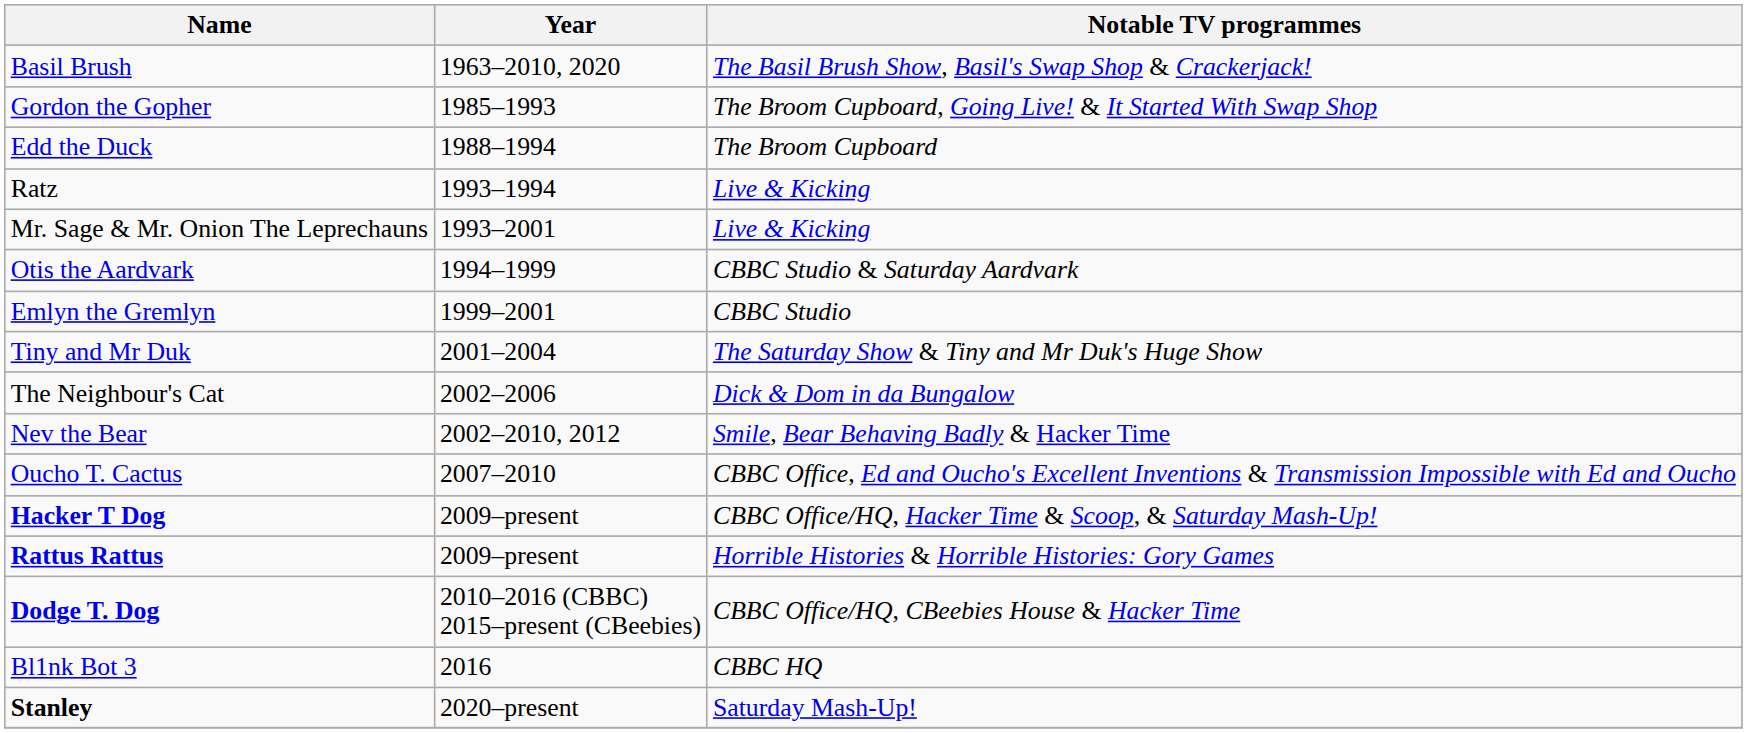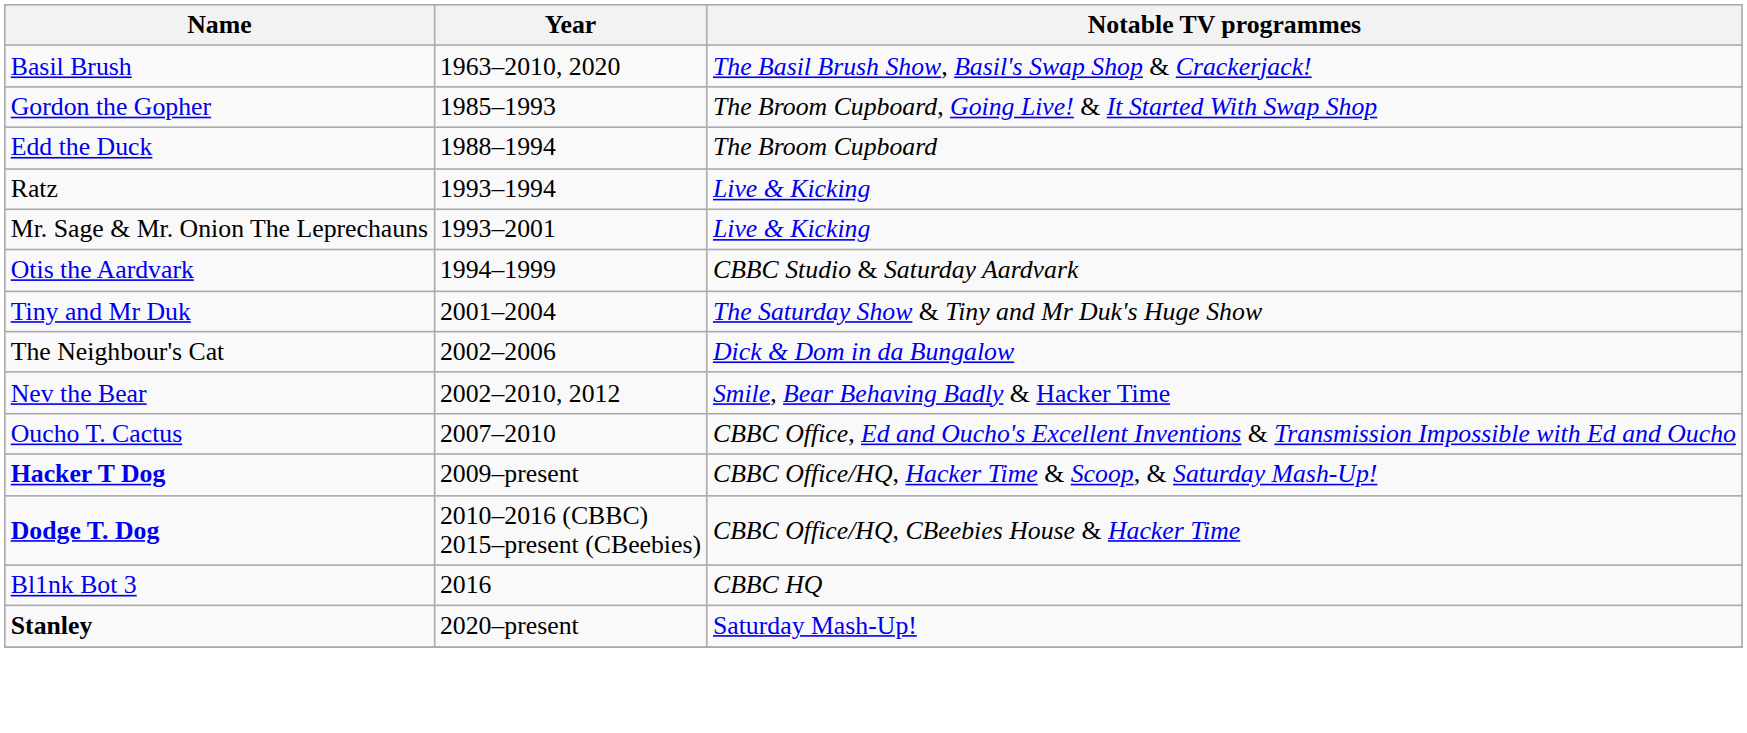- row: Emlyn the Gremlyn | 1999–2001 | CBBC Studio
- row: Rattus Rattus | 2009–present | Horrible Histories & Horrible Histories: Gory Games
